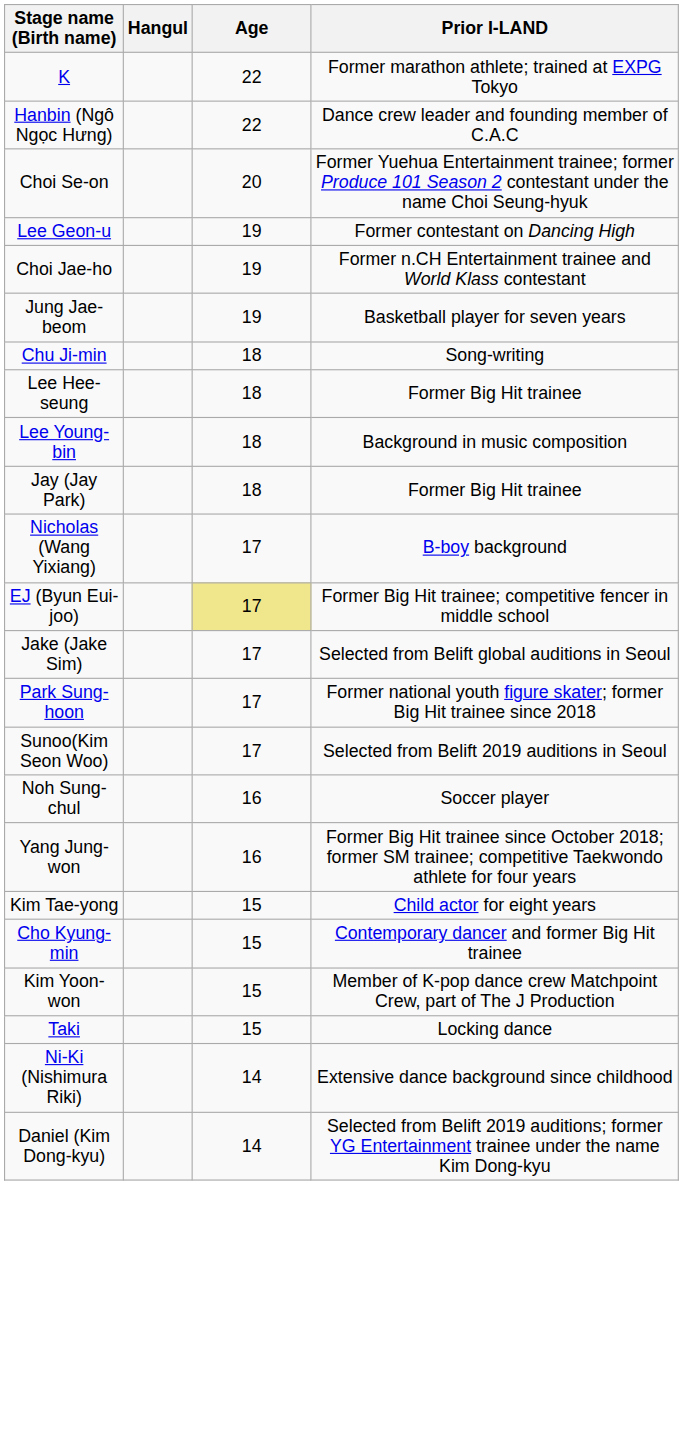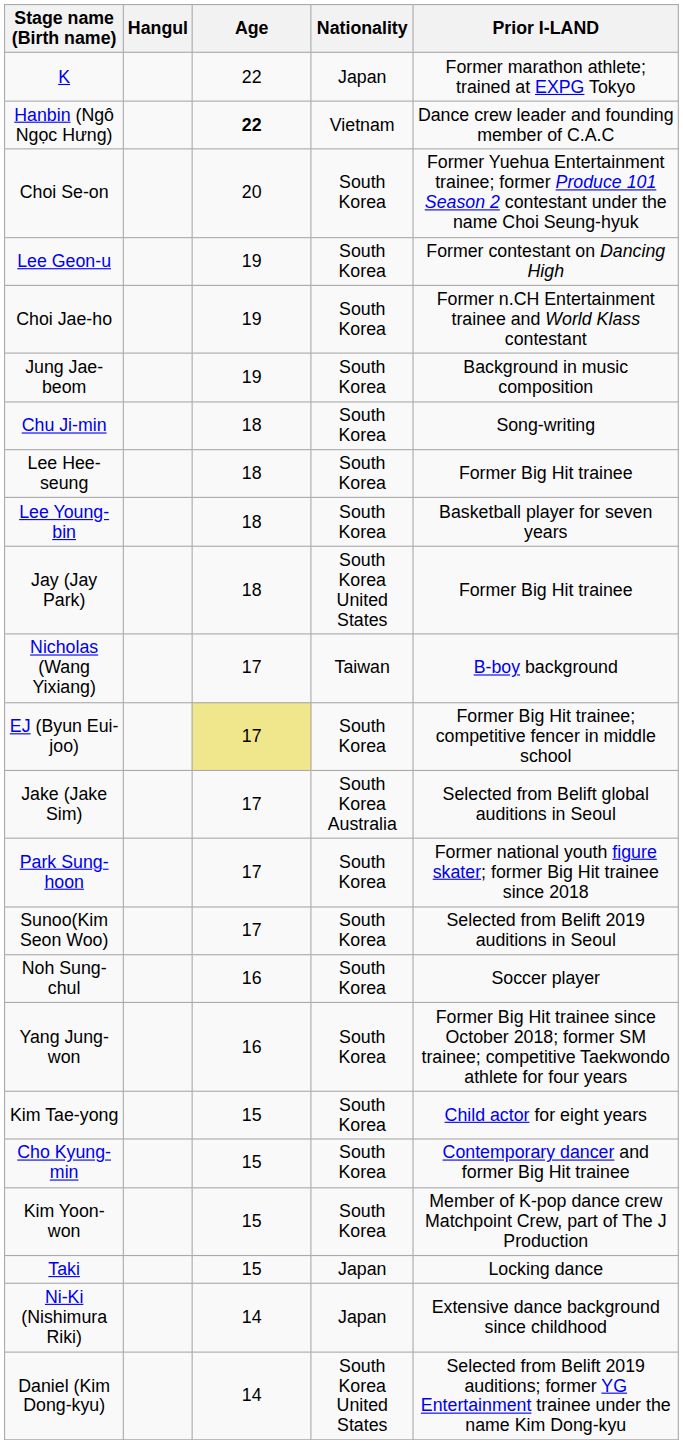+ column: Nationality | Japan | Vietnam | South Korea | South Korea | South Korea | South Korea | South Korea | South Korea | South Korea | South Korea United States | Taiwan | South Korea | South Korea Australia | South Korea | South Korea | South Korea | South Korea | South Korea | South Korea | South Korea | Japan | Japan | South Korea United States
Hanbin (Ngô Ngọc Hưng) | Age: normal -> bold
Jung Jae-beom | Prior I-LAND: Basketball player for seven years -> Background in music composition
Lee Young-bin | Prior I-LAND: Background in music composition -> Basketball player for seven years
